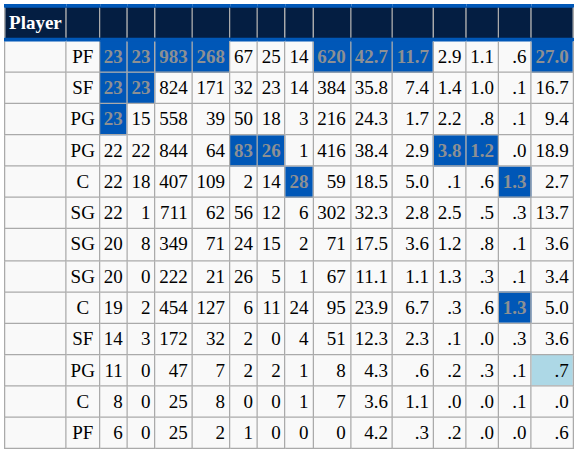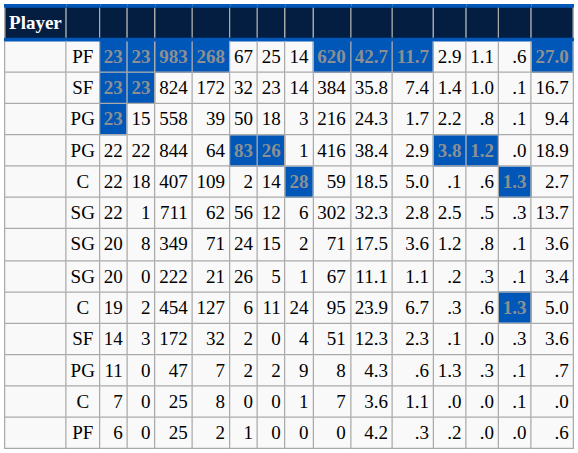SF / 23 | column 6: 171 -> 172
SG / 0 | column 13: 1.3 -> .2
PG / 0 | column 9: 1 -> 9
PG / 0 | column 13: .2 -> 1.3
PG / 0 | column 16: lightblue background -> no background
C / 0 | column 3: 8 -> 7
